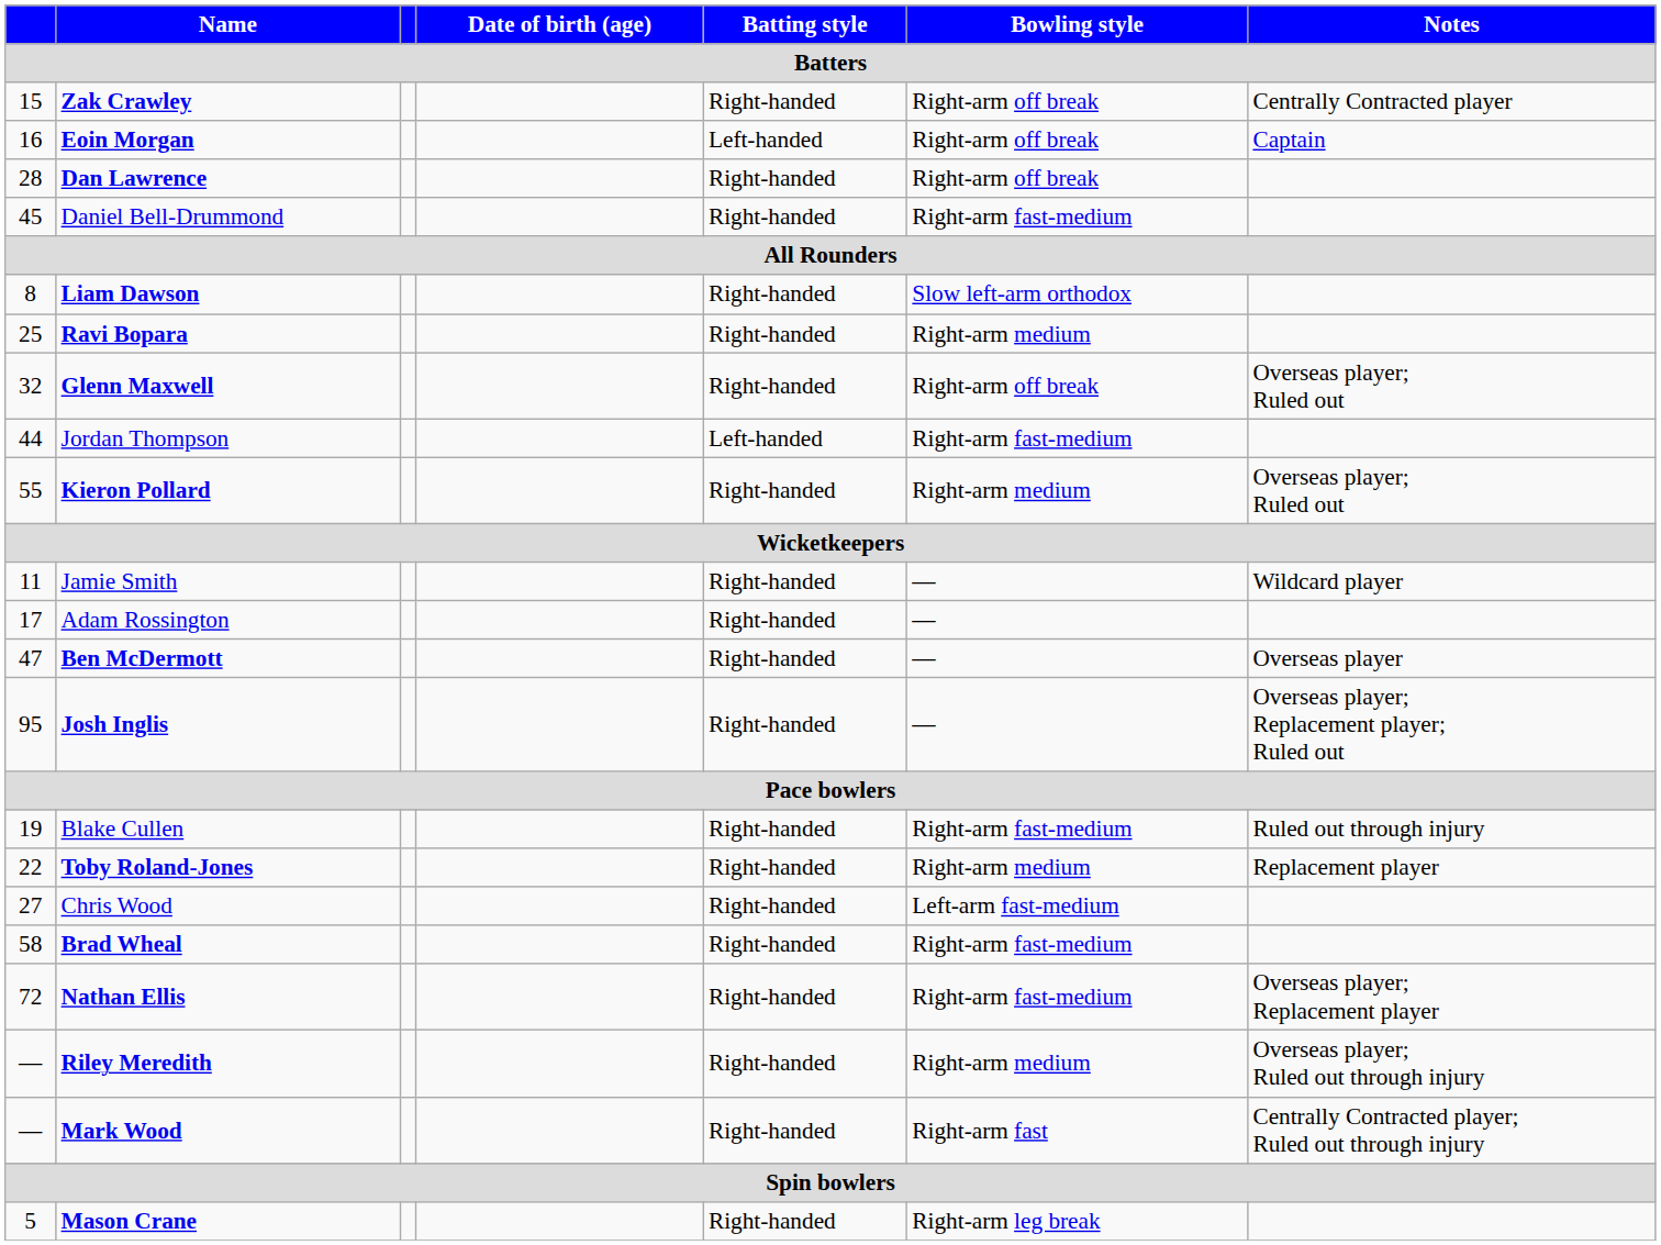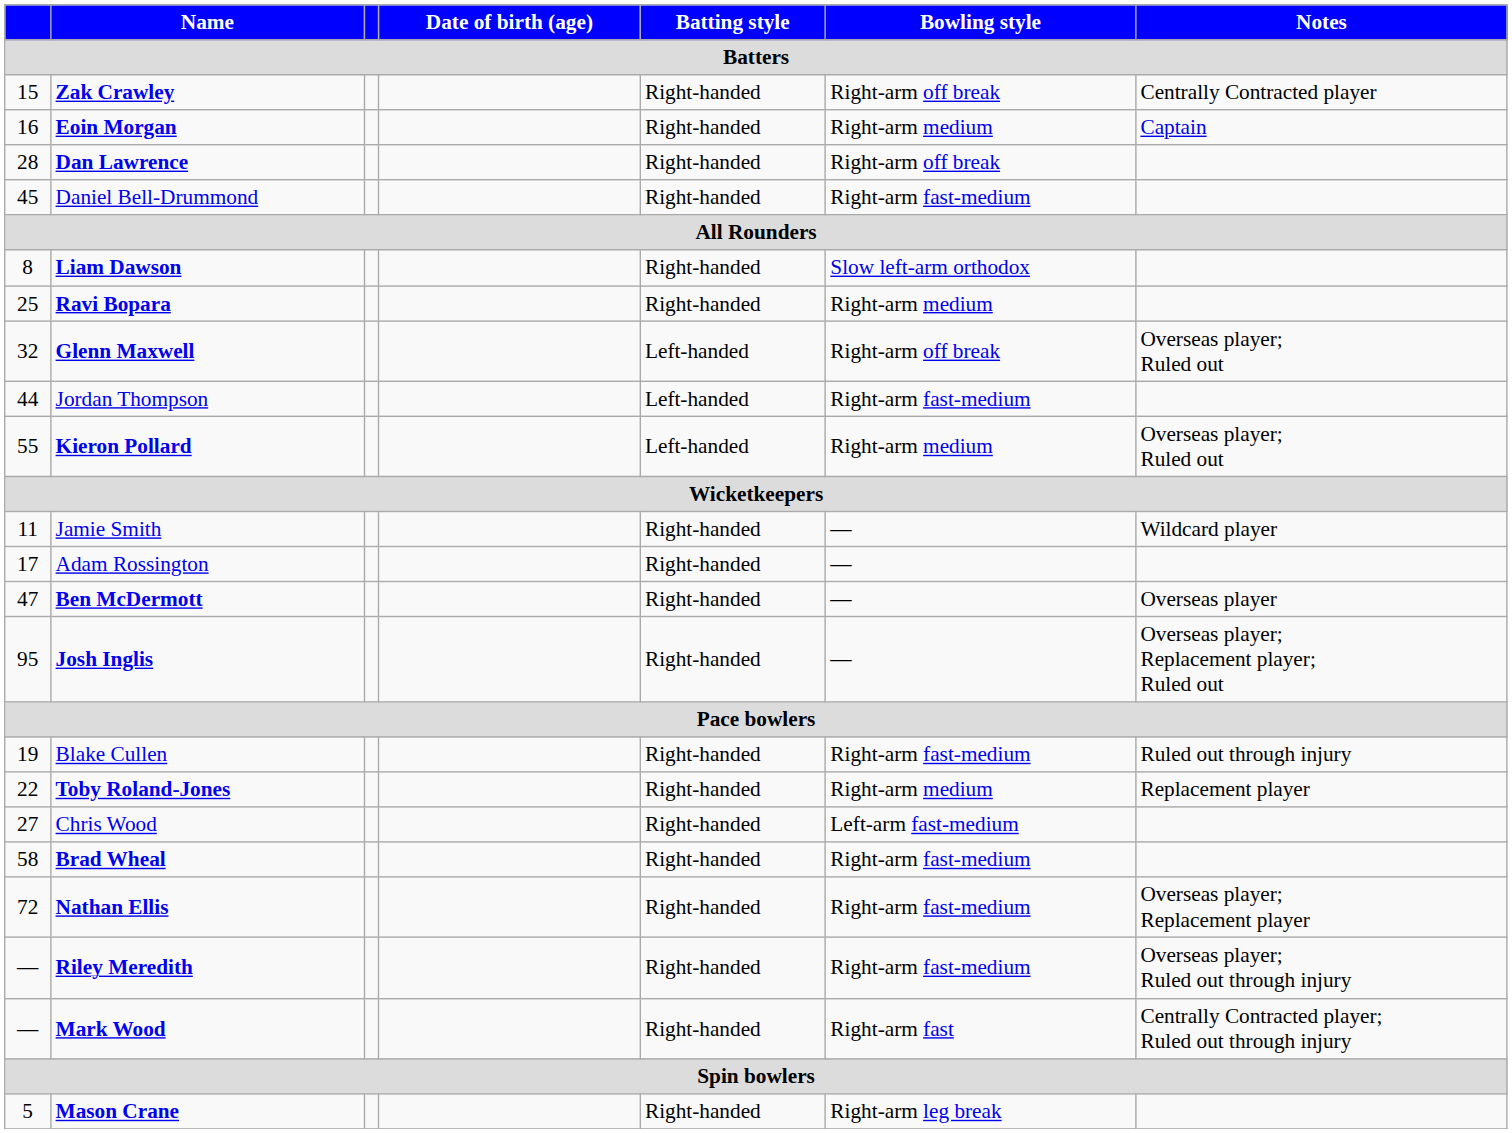Eoin Morgan | Batting style: Left-handed -> Right-handed
Eoin Morgan | Bowling style: Right-arm off break -> Right-arm medium
Glenn Maxwell | Batting style: Right-handed -> Left-handed
Kieron Pollard | Batting style: Right-handed -> Left-handed
Riley Meredith | Bowling style: Right-arm medium -> Right-arm fast-medium
